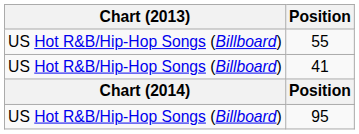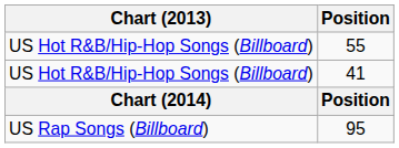95 | Chart (2013): US Hot R&B/Hip-Hop Songs (Billboard) -> US Rap Songs (Billboard)
